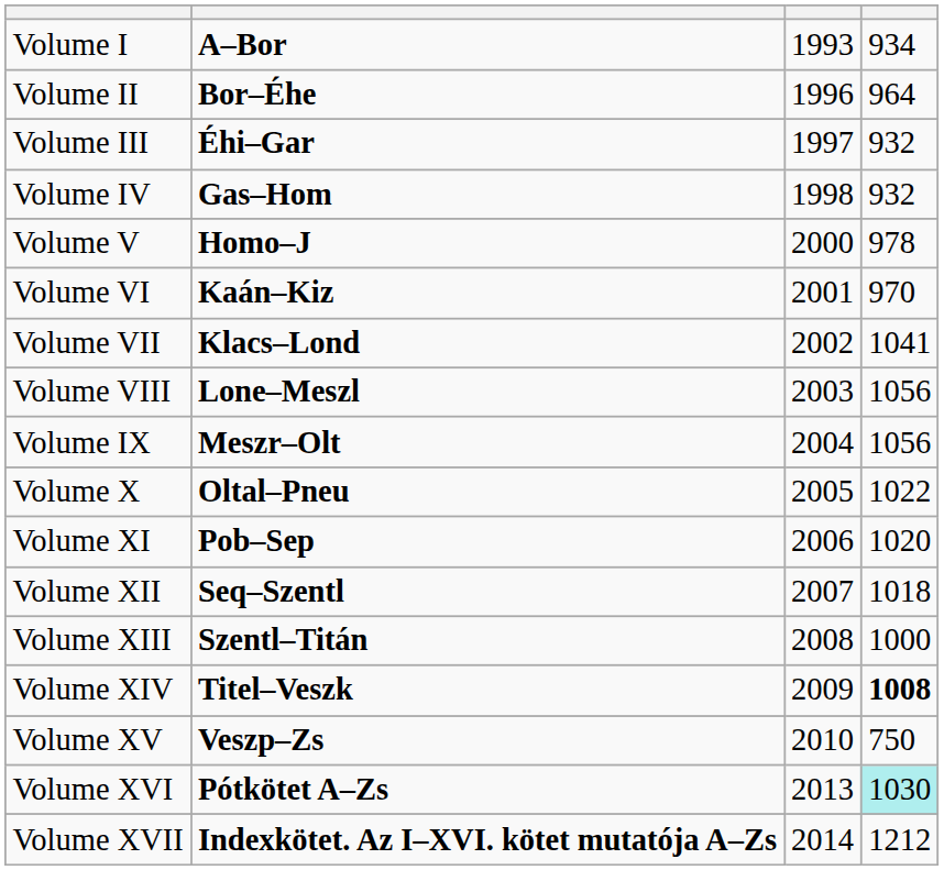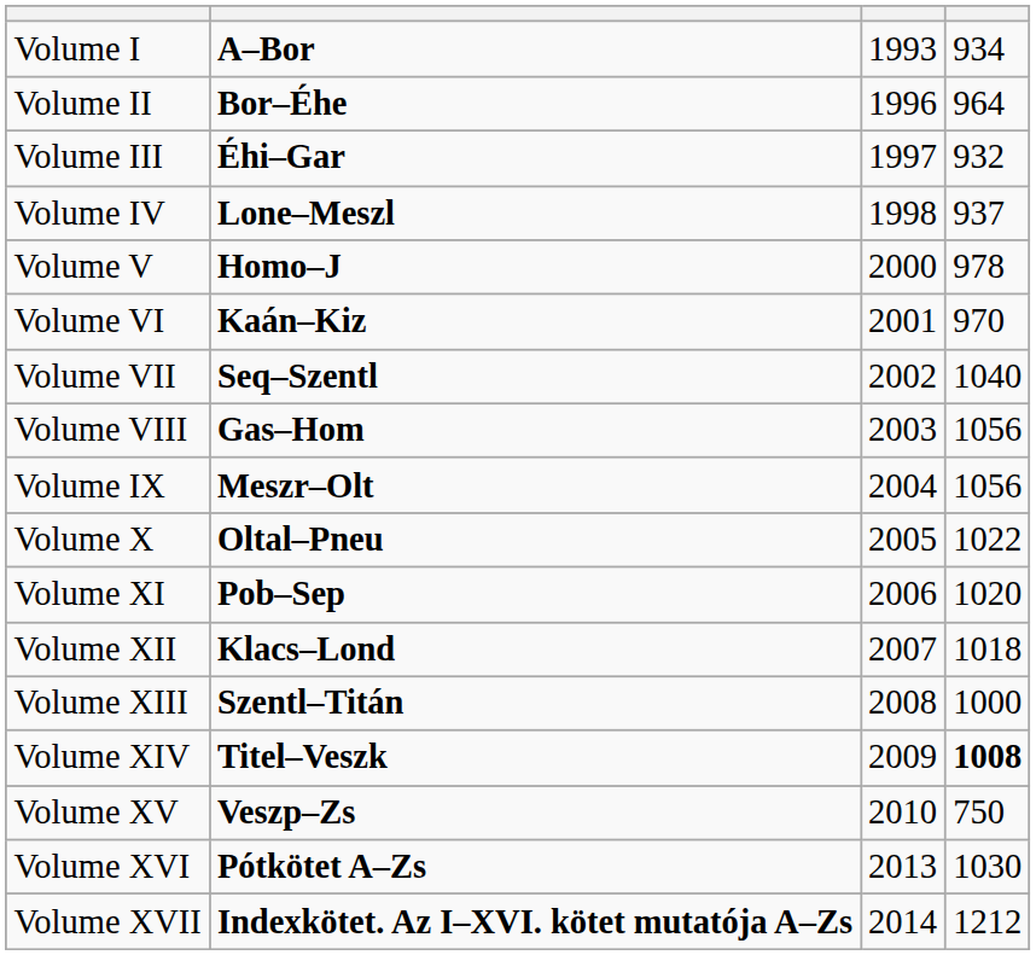Volume IV | column 2: Gas–Hom -> Lone–Meszl
Volume IV | column 4: 932 -> 937
Volume VII | column 2: Klacs–Lond -> Seq–Szentl
Volume VII | column 4: 1041 -> 1040
Volume VIII | column 2: Lone–Meszl -> Gas–Hom
Volume XII | column 2: Seq–Szentl -> Klacs–Lond
Volume XVI | column 4: paleturquoise background -> no background
